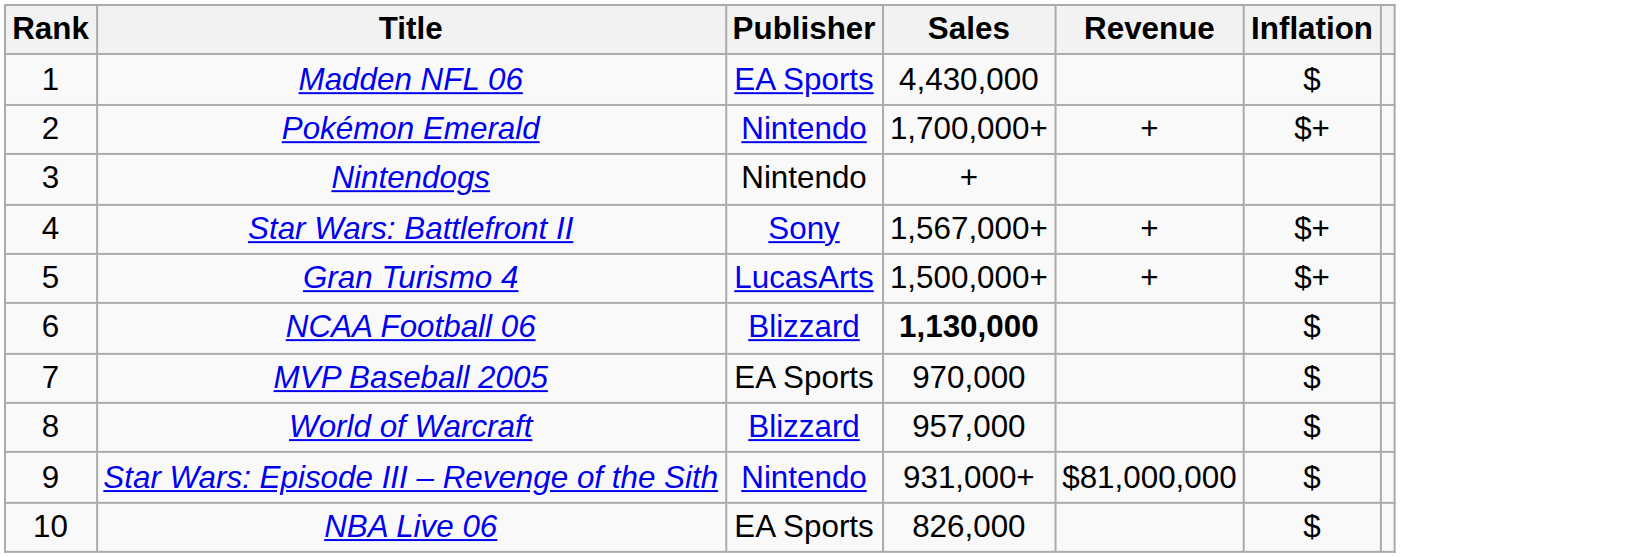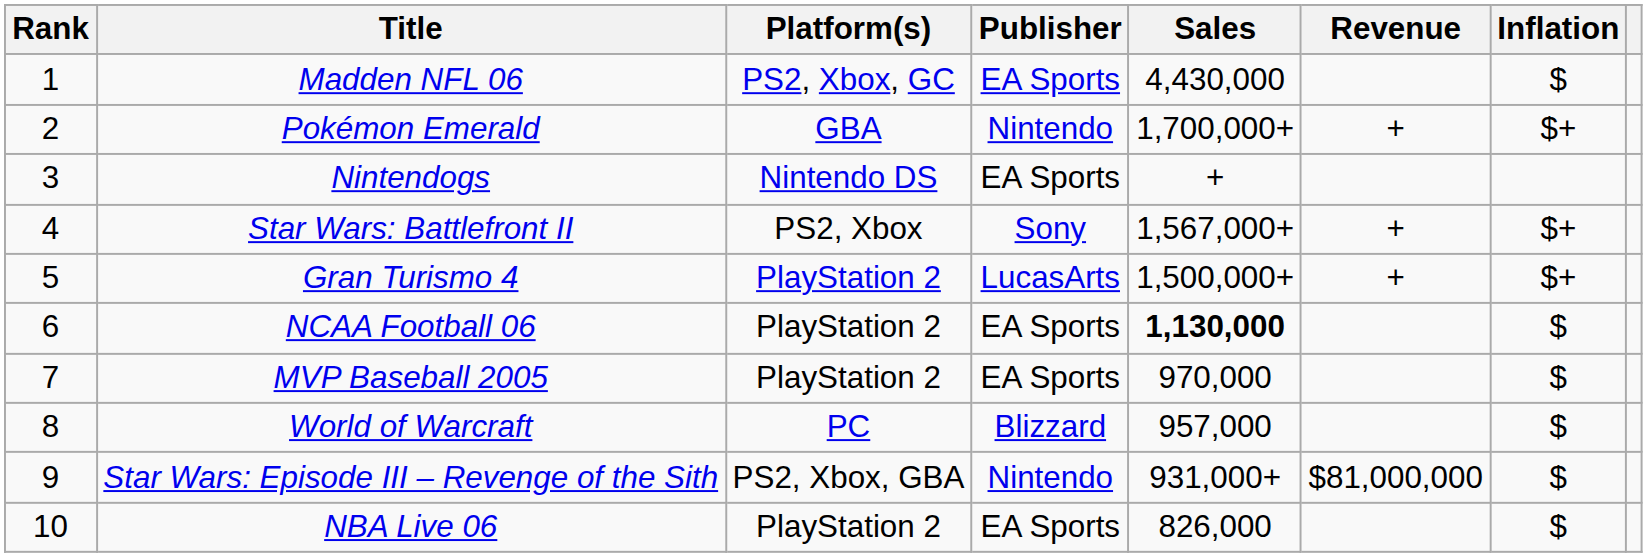+ column: Platform(s) | PS2, Xbox, GC | GBA | Nintendo DS | PS2, Xbox | PlayStation 2 | PlayStation 2 | PlayStation 2 | PC | PS2, Xbox, GBA | PlayStation 2
Nintendogs | Publisher: Nintendo -> EA Sports
NCAA Football 06 | Publisher: Blizzard -> EA Sports
